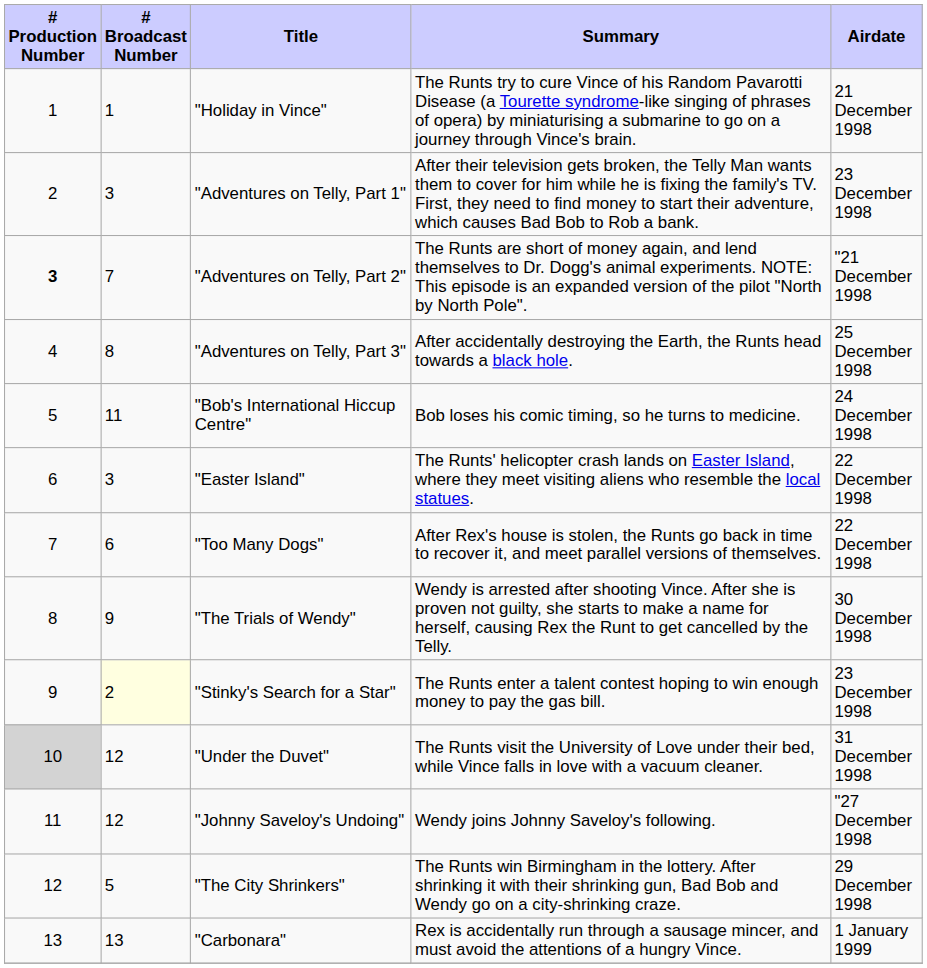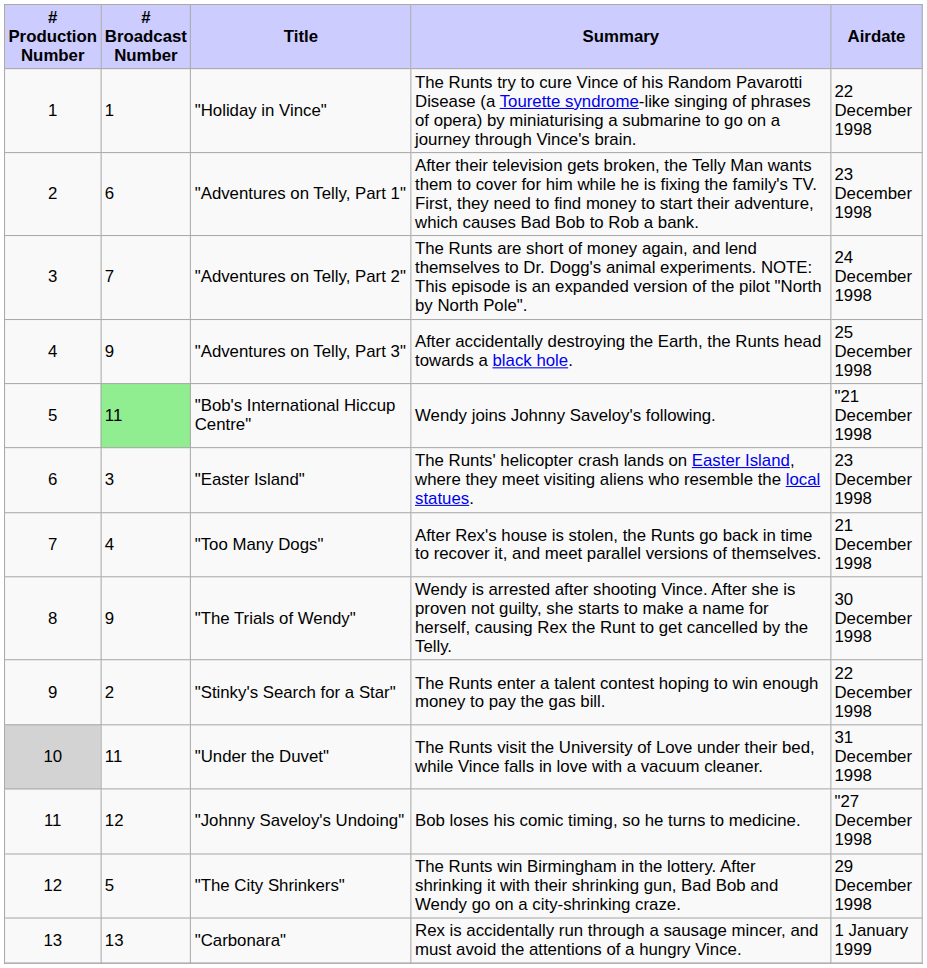"Holiday in Vince" | Airdate: 21 December 1998 -> 22 December 1998
"Adventures on Telly, Part 1" | # Broadcast Number: 3 -> 6
"Adventures on Telly, Part 2" | # Production Number: bold -> normal
"Adventures on Telly, Part 2" | Airdate: "21 December 1998 -> 24 December 1998
"Adventures on Telly, Part 3" | # Broadcast Number: 8 -> 9
"Bob's International Hiccup Centre" | # Broadcast Number: no background -> lightgreen background
"Bob's International Hiccup Centre" | Summary: Bob loses his comic timing, so he turns to medicine. -> Wendy joins Johnny Saveloy's following.
"Bob's International Hiccup Centre" | Airdate: 24 December 1998 -> "21 December 1998
"Easter Island" | Airdate: 22 December 1998 -> 23 December 1998
"Too Many Dogs" | # Broadcast Number: 6 -> 4
"Too Many Dogs" | Airdate: 22 December 1998 -> 21 December 1998
"Stinky's Search for a Star" | # Broadcast Number: lightyellow background -> no background
"Stinky's Search for a Star" | Airdate: 23 December 1998 -> 22 December 1998
"Under the Duvet" | # Broadcast Number: 12 -> 11
"Johnny Saveloy's Undoing" | Summary: Wendy joins Johnny Saveloy's following. -> Bob loses his comic timing, so he turns to medicine.
